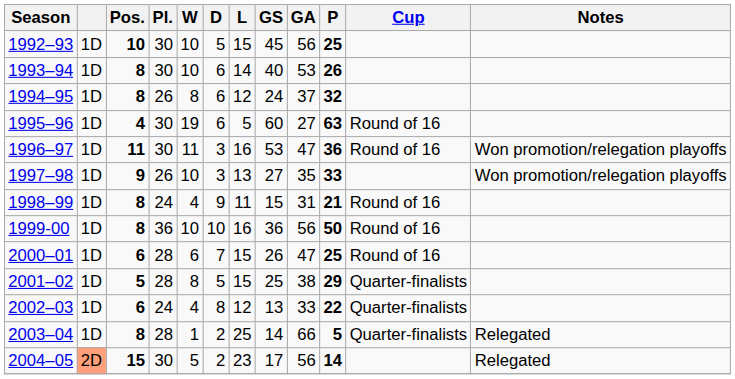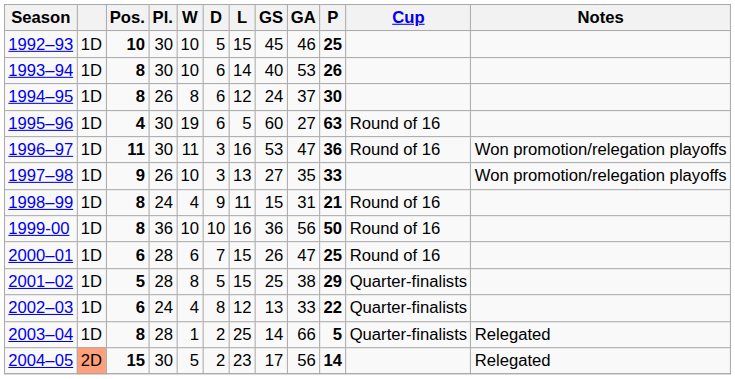1992–93 | GA: 56 -> 46
1994–95 | P: 32 -> 30
